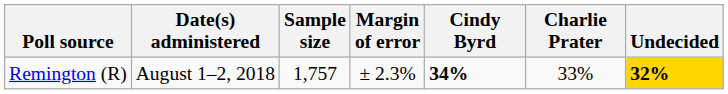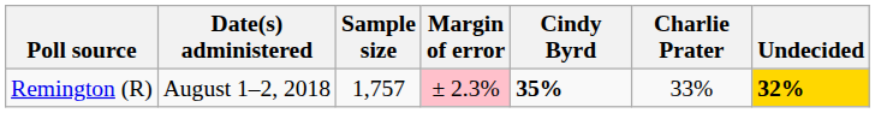Remington (R) | Margin of error: no background -> pink background
Remington (R) | Cindy Byrd: 34% -> 35%
